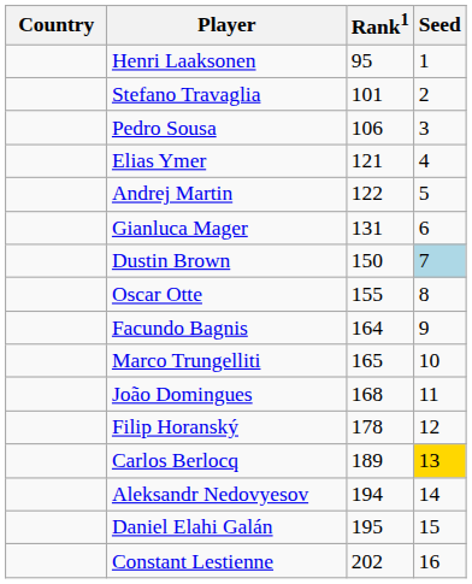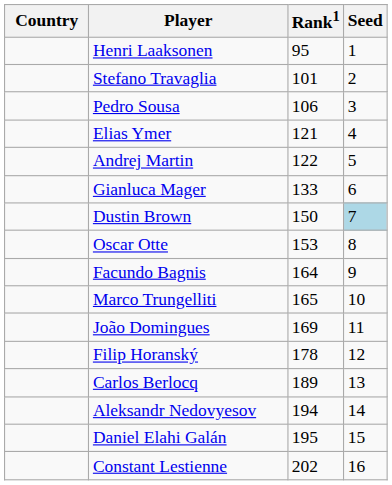Gianluca Mager | Rank1: 131 -> 133
Oscar Otte | Rank1: 155 -> 153
João Domingues | Rank1: 168 -> 169
Carlos Berlocq | Seed: gold background -> no background
